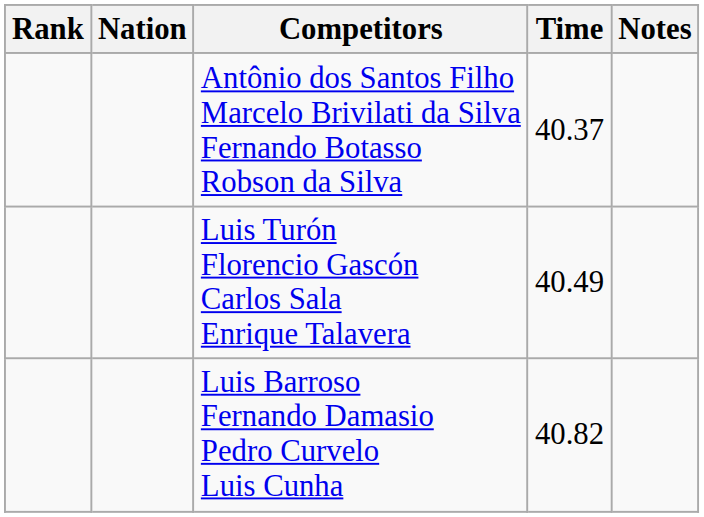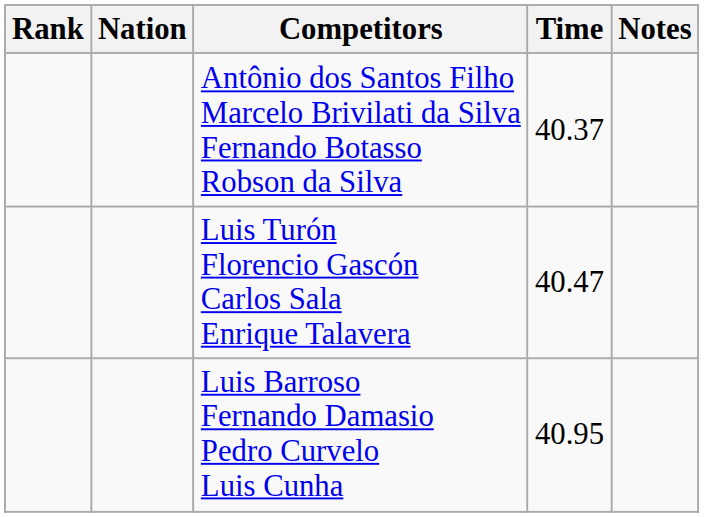Luis Turón Florencio Gascón Carlos Sala Enrique Talavera | Time: 40.49 -> 40.47
Luis Barroso Fernando Damasio Pedro Curvelo Luis Cunha | Time: 40.82 -> 40.95
